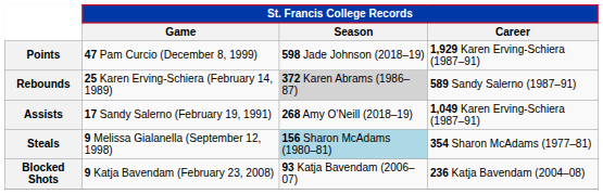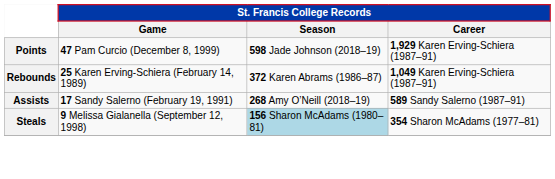Rebounds | St. Francis College Records / Season: lightgrey background -> no background
Rebounds | St. Francis College Records / Career: 589 Sandy Salerno (1987–91) -> 1,049 Karen Erving-Schiera (1987–91)
Assists | St. Francis College Records / Career: 1,049 Karen Erving-Schiera (1987–91) -> 589 Sandy Salerno (1987–91)
- row: Blocked Shots | 9 Katja Bavendam (February 23, 2008) | 93 Katja Bavendam (2006–07) | 236 Katja Bavendam (2004–08)
